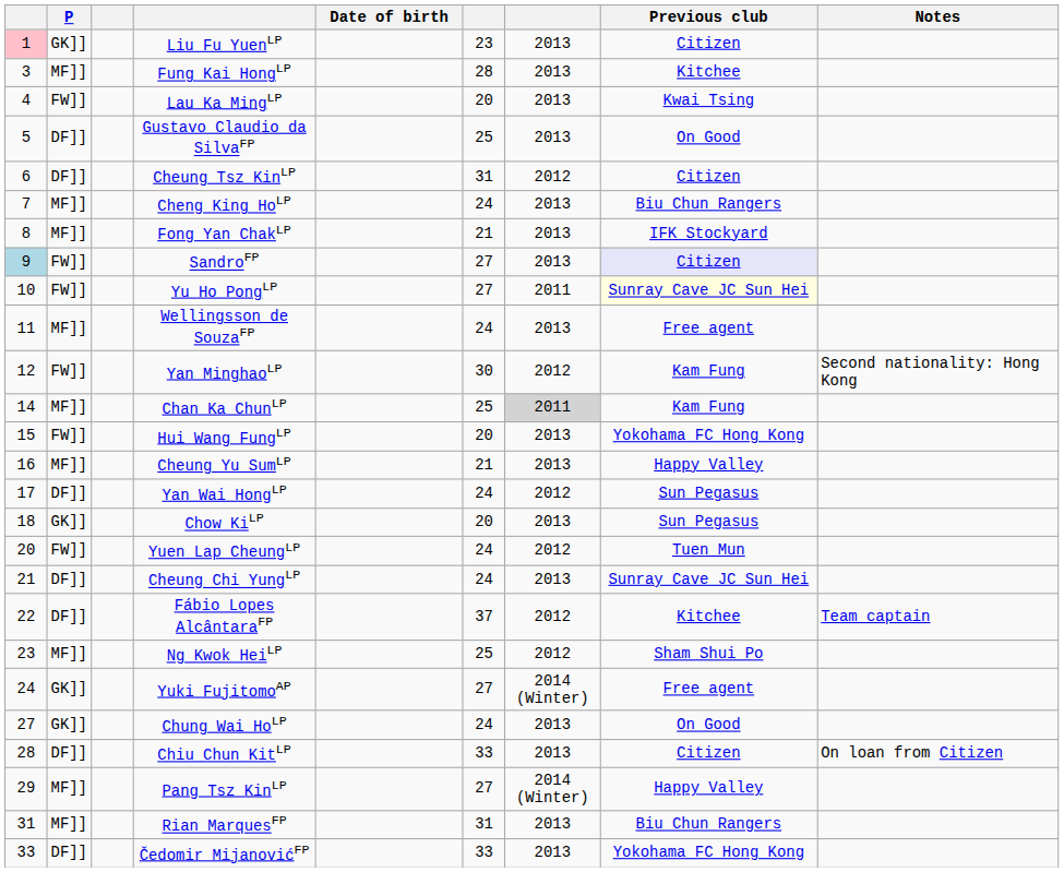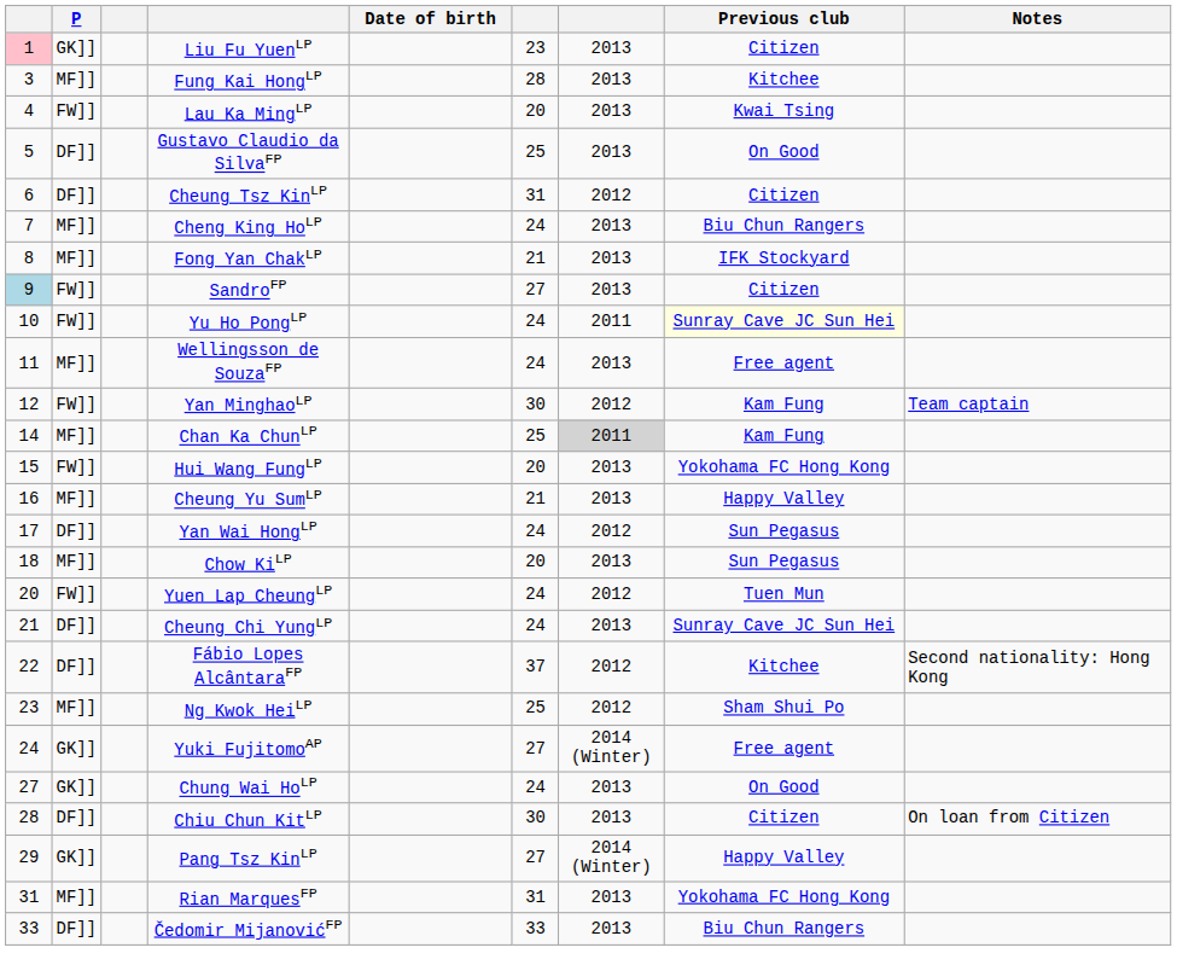SandroFP | Previous club: lavender background -> no background
Yu Ho PongLP | column 6: 27 -> 24
Yan MinghaoLP | Notes: Second nationality: Hong Kong -> Team captain
Chow KiLP | P: GK]] -> MF]]
Fábio Lopes AlcântaraFP | Notes: Team captain -> Second nationality: Hong Kong
Chiu Chun KitLP | column 6: 33 -> 30
Pang Tsz KinLP | P: MF]] -> GK]]
Rian MarquesFP | Previous club: Biu Chun Rangers -> Yokohama FC Hong Kong
Čedomir MijanovićFP | Previous club: Yokohama FC Hong Kong -> Biu Chun Rangers
